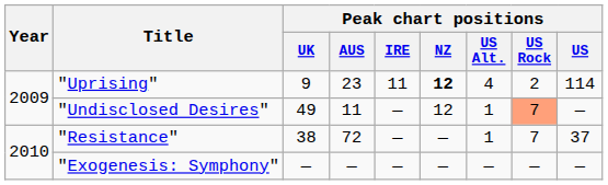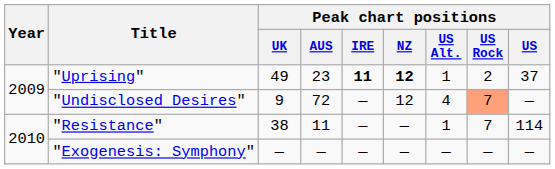"Uprising" | Peak chart positions / UK: 9 -> 49
"Uprising" | Peak chart positions / IRE: normal -> bold
"Uprising" | Peak chart positions / US Alt.: 4 -> 1
"Uprising" | Peak chart positions / US: 114 -> 37
"Undisclosed Desires" | Peak chart positions / UK: 49 -> 9
"Undisclosed Desires" | Peak chart positions / AUS: 11 -> 72
"Undisclosed Desires" | Peak chart positions / US Alt.: 1 -> 4
"Resistance" | Peak chart positions / AUS: 72 -> 11
"Resistance" | Peak chart positions / US: 37 -> 114
